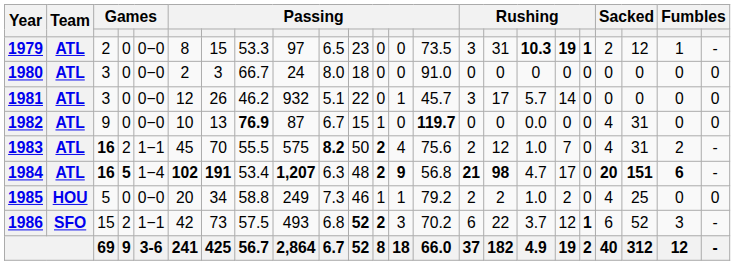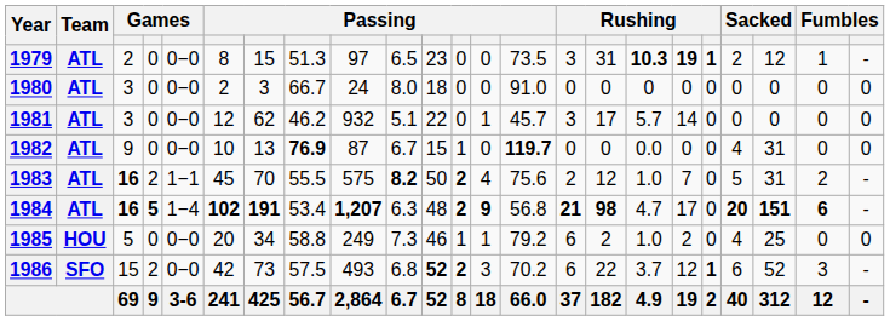1979 | column 8: 53.3 -> 51.3
1981 | column 7: 26 -> 62
1983 | column 20: 4 -> 5
1985 | column 15: 2 -> 6
1986 | column 5: 1−1 -> 0−0
